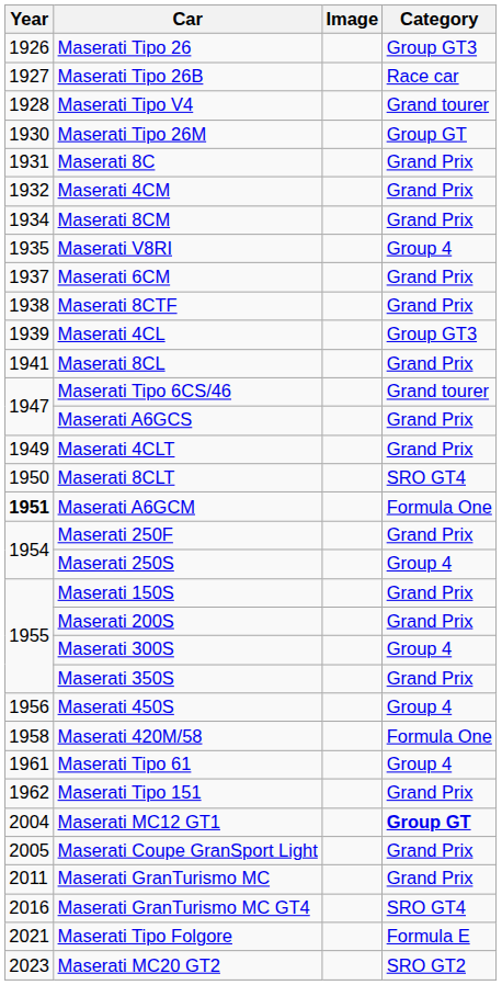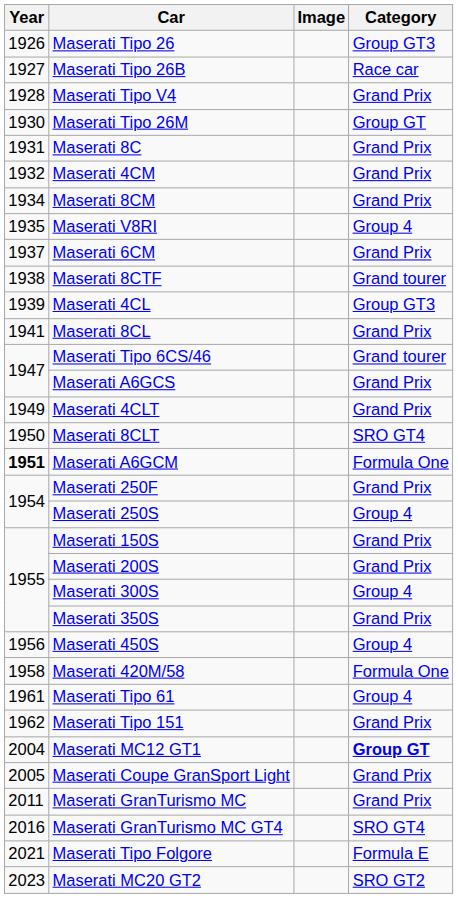Maserati Tipo V4 | Category: Grand tourer -> Grand Prix
Maserati 8CTF | Category: Grand Prix -> Grand tourer
